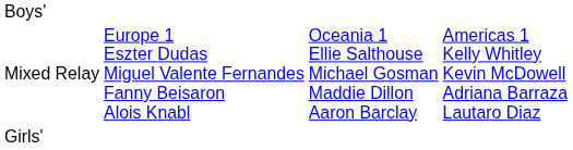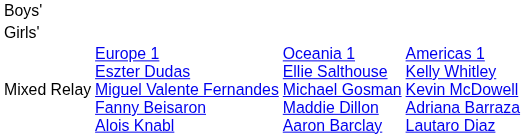rows swapped: Girls' <-> Mixed Relay
